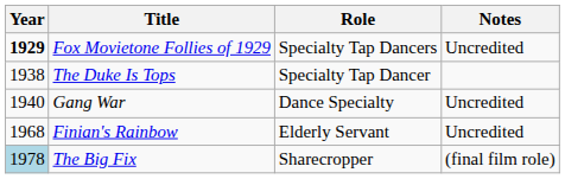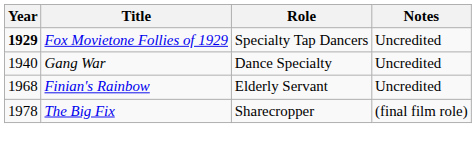- row: 1938 | The Duke Is Tops | Specialty Tap Dancer
The Big Fix | Year: lightblue background -> no background
